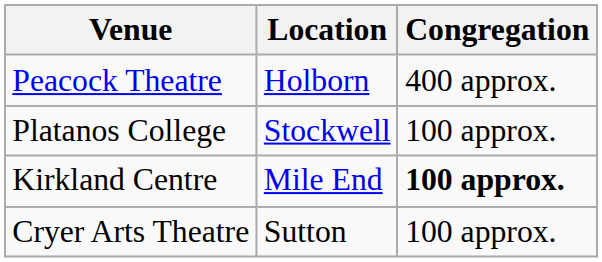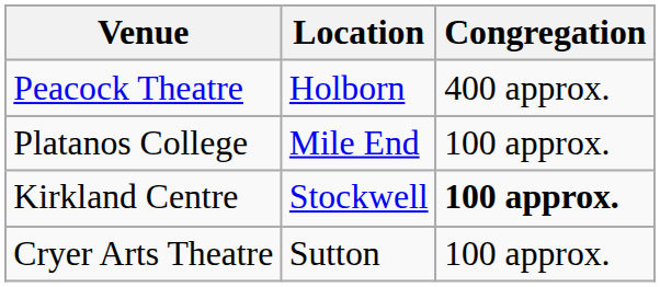Platanos College | Location: Stockwell -> Mile End
Kirkland Centre | Location: Mile End -> Stockwell
